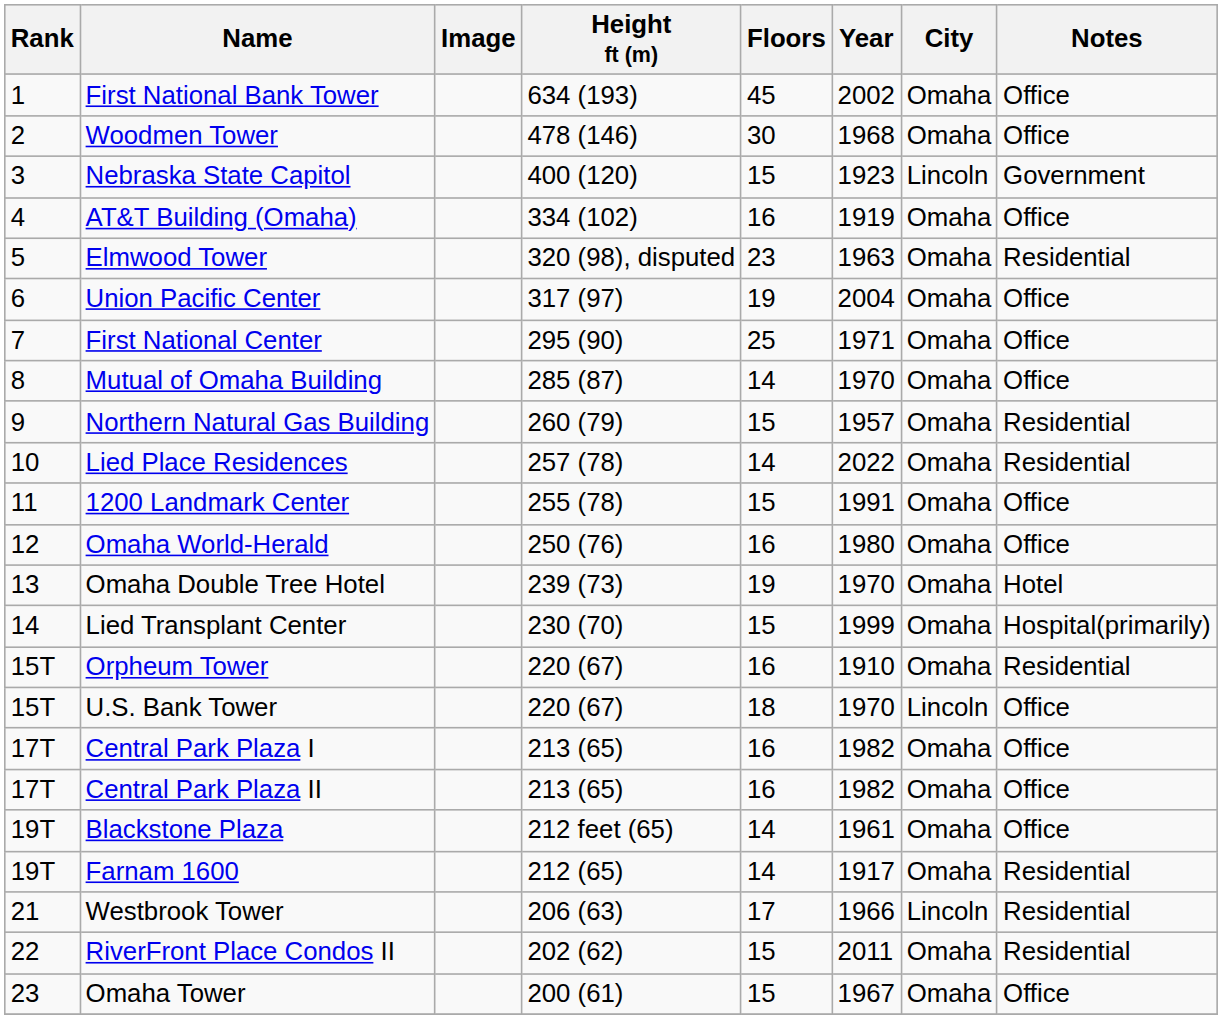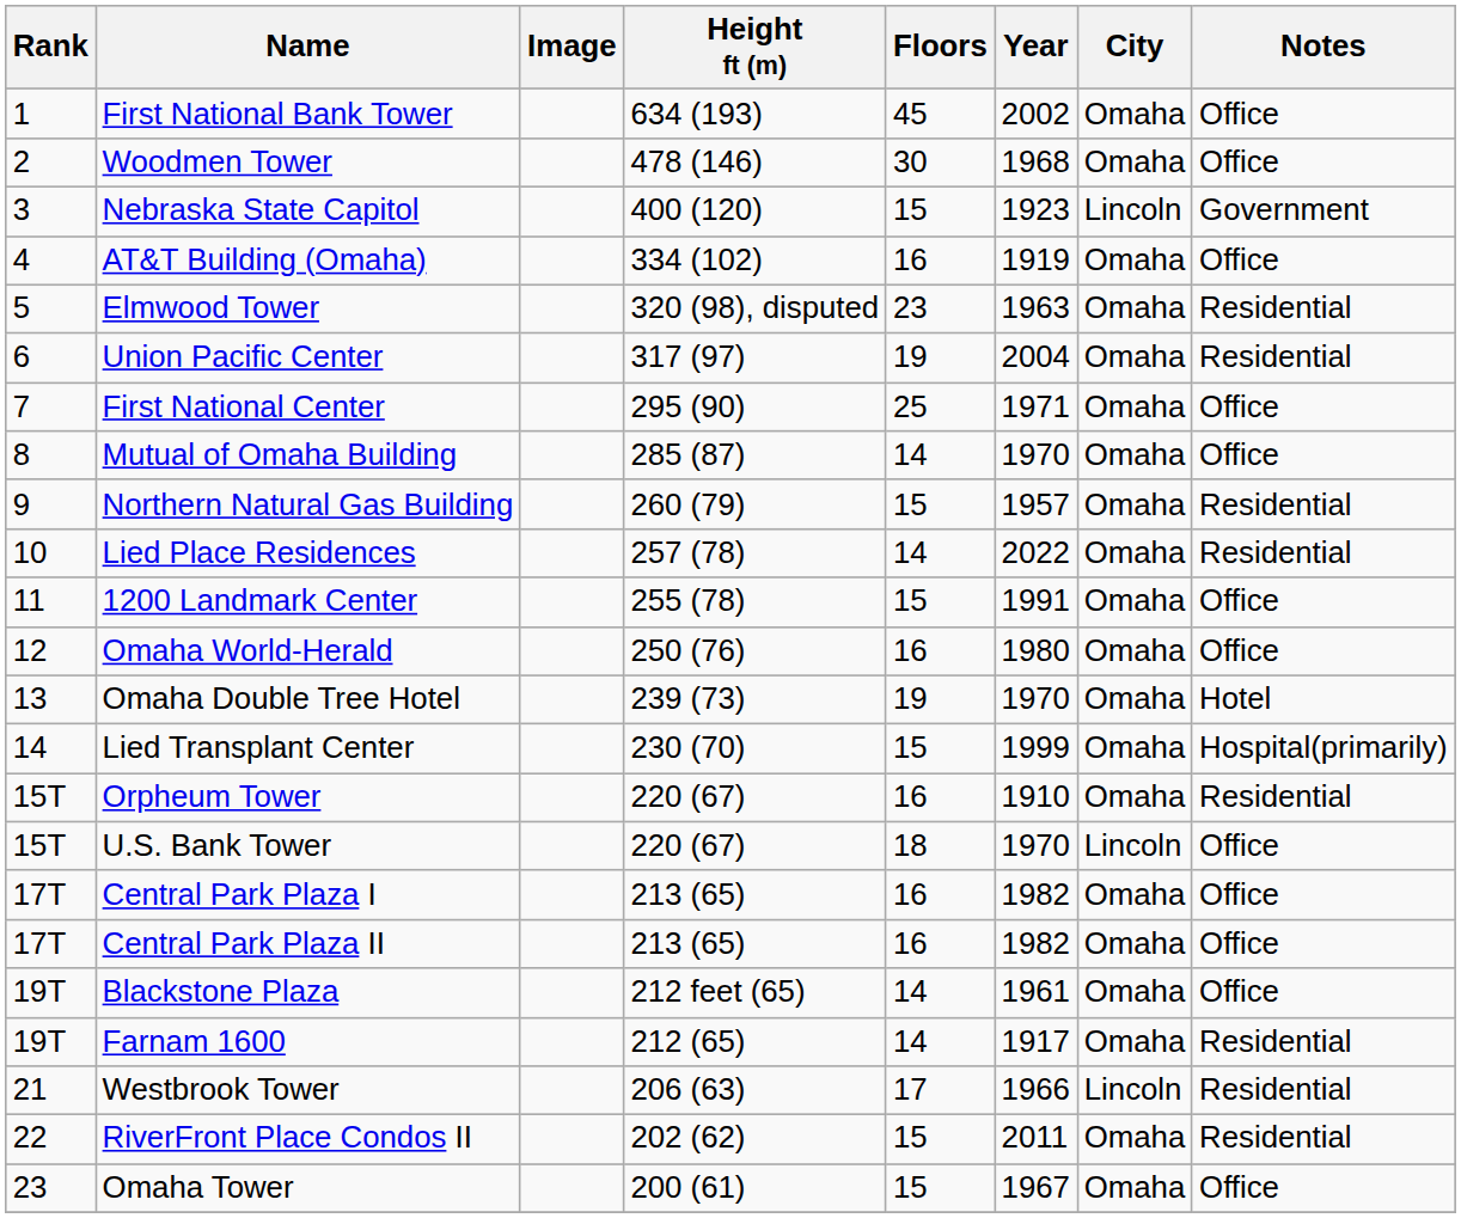Union Pacific Center | Notes: Office -> Residential
